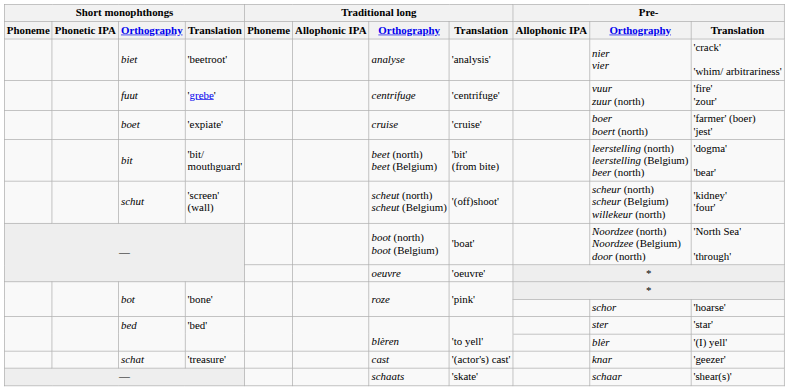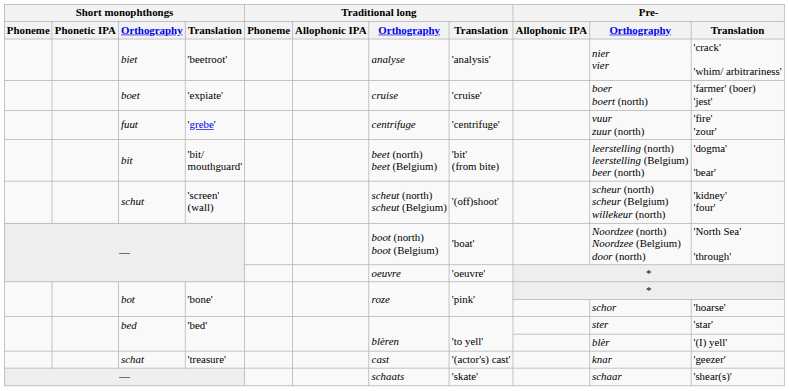rows swapped: fuut <-> boet
